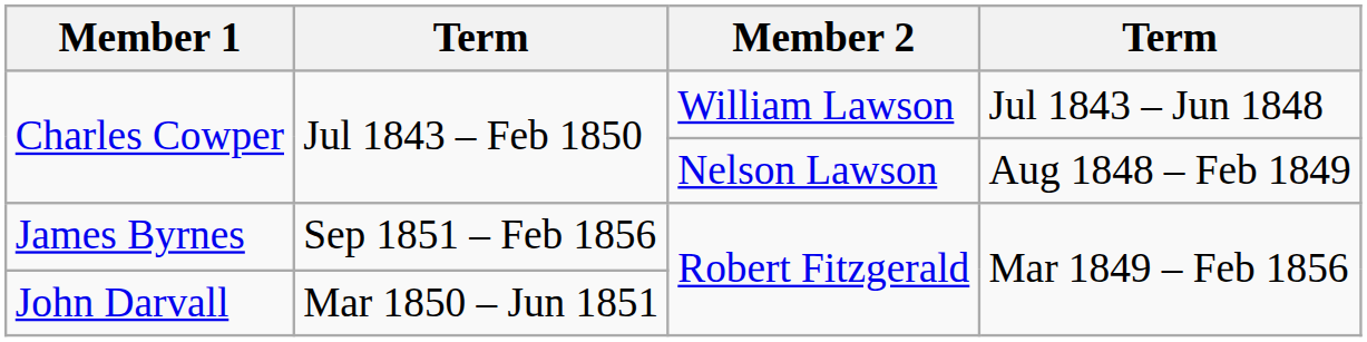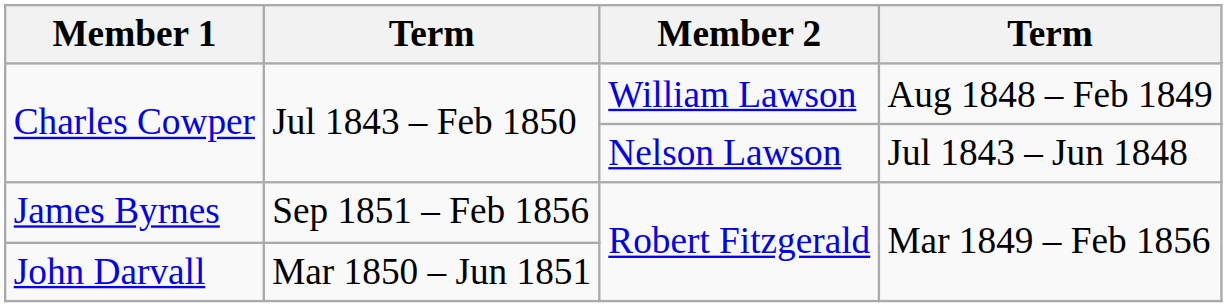Charles Cowper / William Lawson | column 4: Jul 1843 – Jun 1848 -> Aug 1848 – Feb 1849
Charles Cowper / Nelson Lawson | column 4: Aug 1848 – Feb 1849 -> Jul 1843 – Jun 1848
